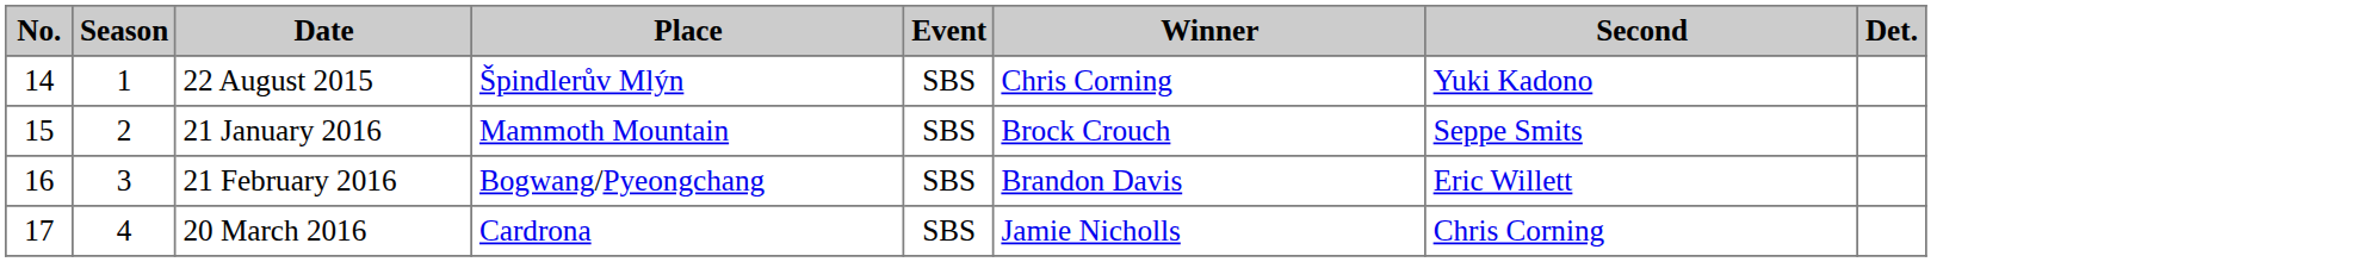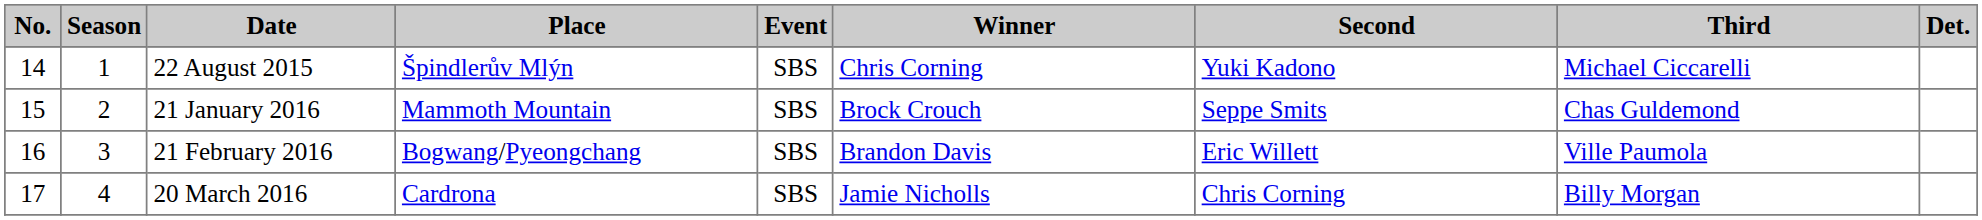+ column: Third | Michael Ciccarelli | Chas Guldemond | Ville Paumola | Billy Morgan
